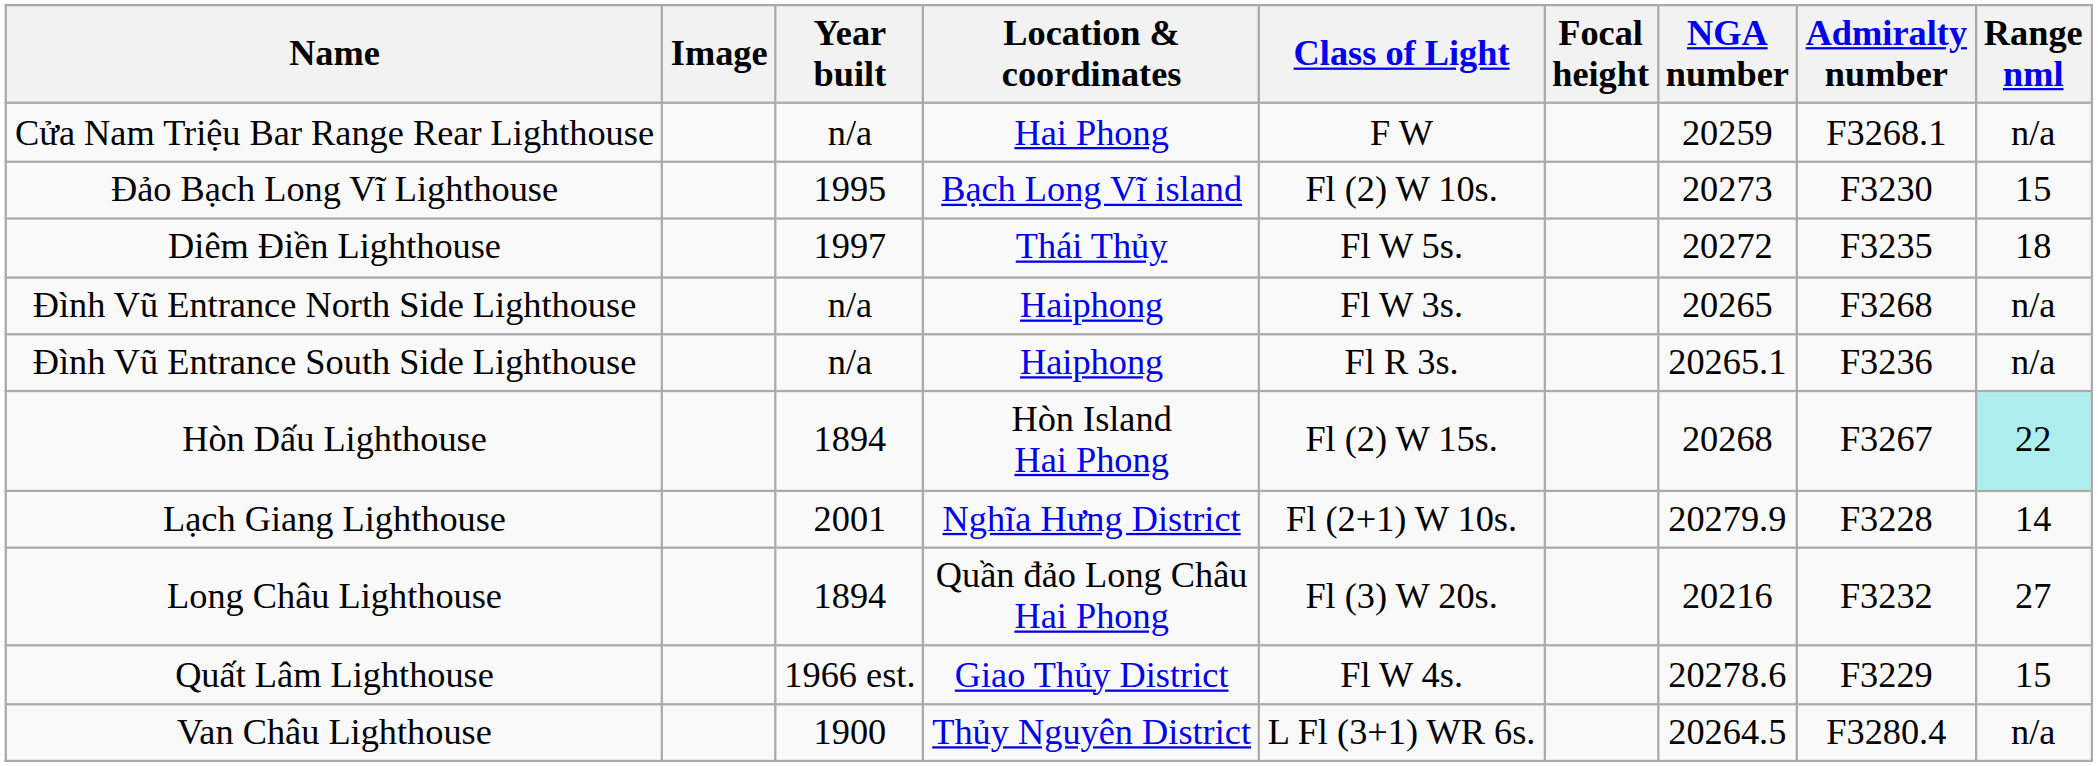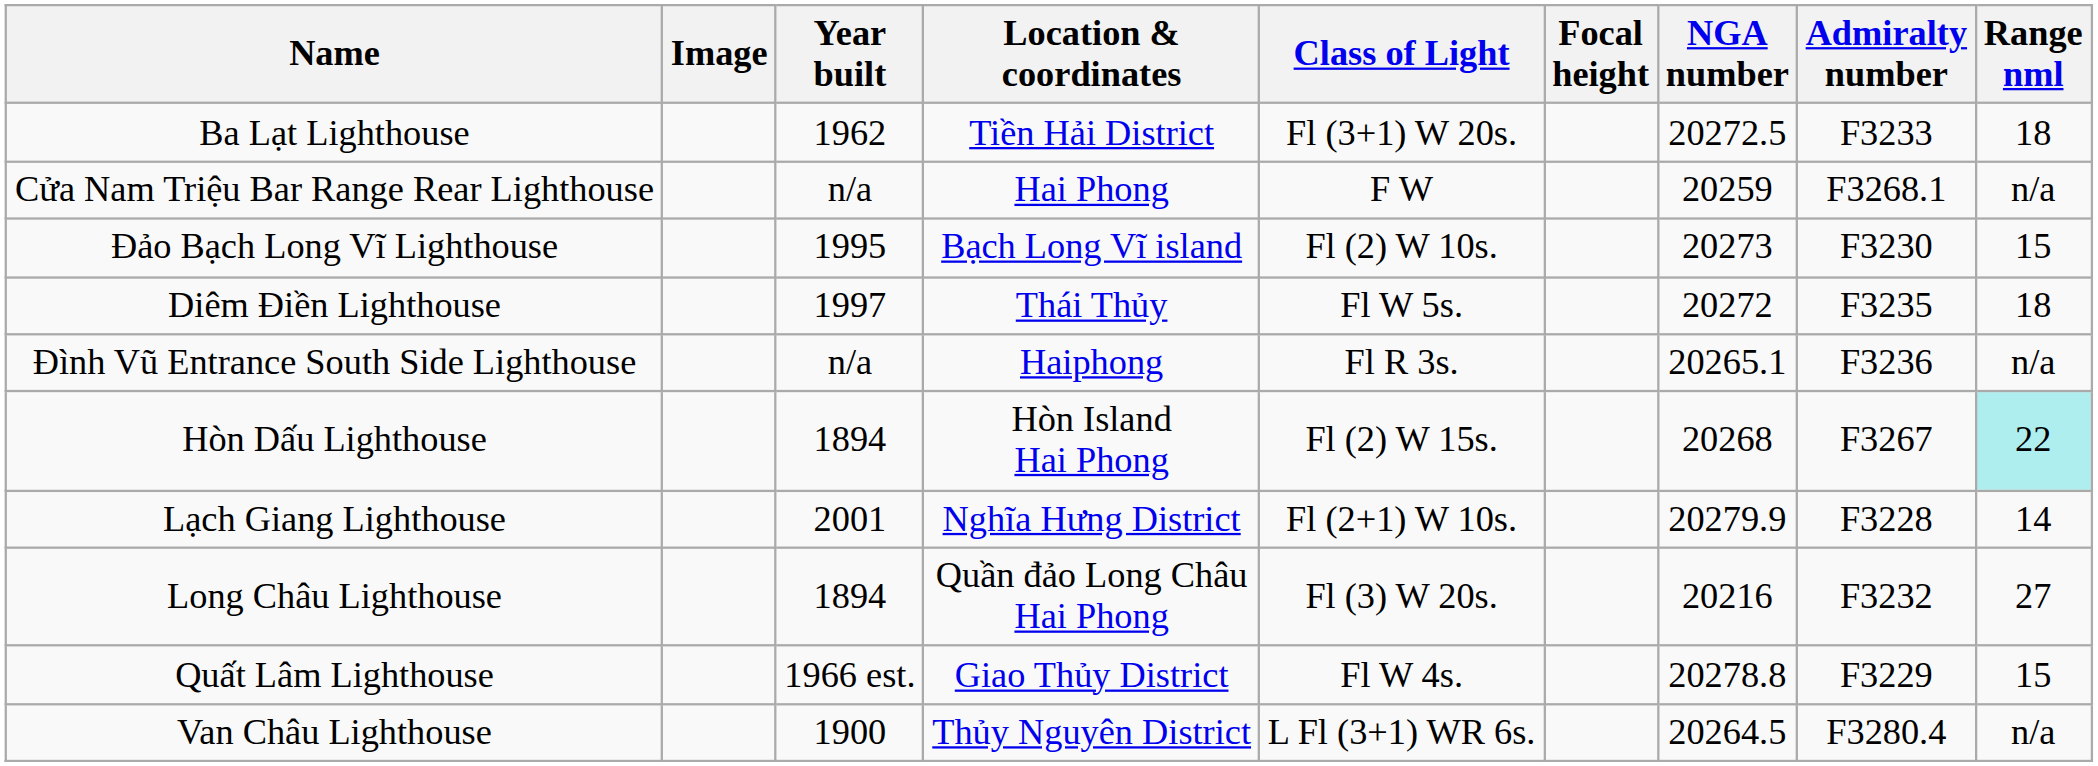+ row: Ba Lạt Lighthouse | 1962 | Tiền Hải District | Fl (3+1) W 20s. | 20272.5 | F3233 | 18
- row: Đình Vũ Entrance North Side Lighthouse | n/a | Haiphong | Fl W 3s. | 20265 | F3268 | n/a
Quất Lâm Lighthouse | NGA number: 20278.6 -> 20278.8
